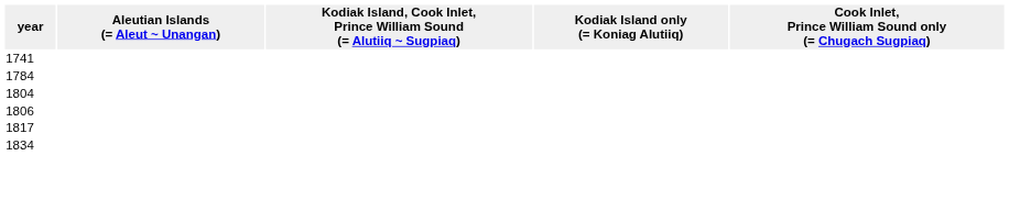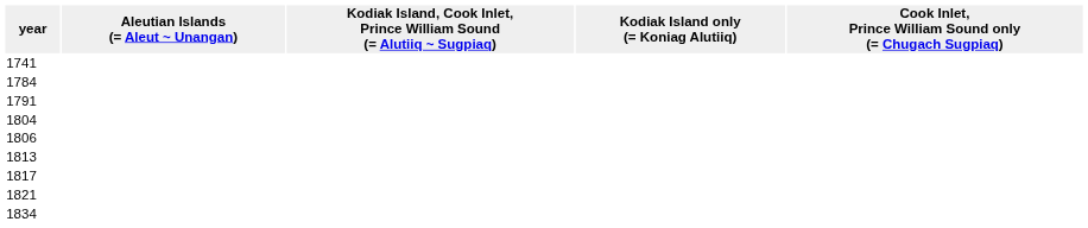+ row: 1791
+ row: 1813
+ row: 1821
